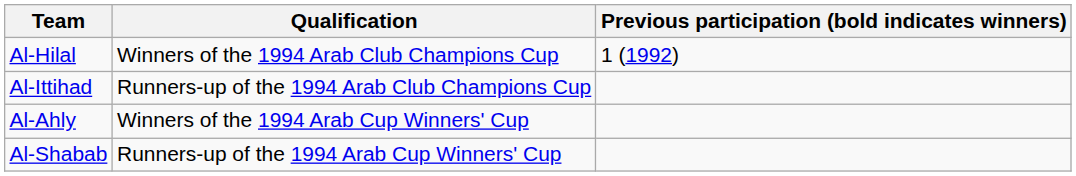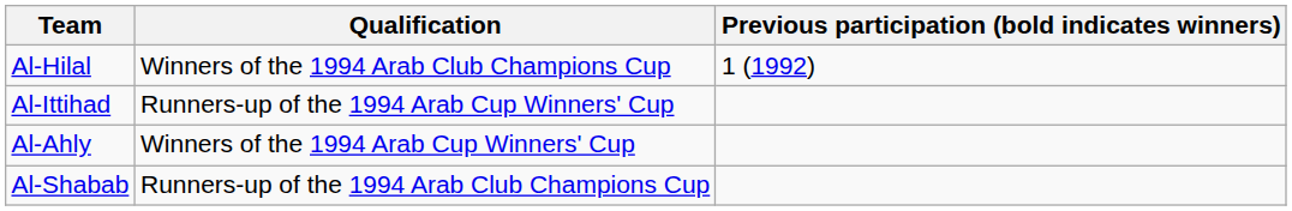Al-Ittihad | Qualification: Runners-up of the 1994 Arab Club Champions Cup -> Runners-up of the 1994 Arab Cup Winners' Cup
Al-Shabab | Qualification: Runners-up of the 1994 Arab Cup Winners' Cup -> Runners-up of the 1994 Arab Club Champions Cup
